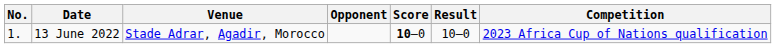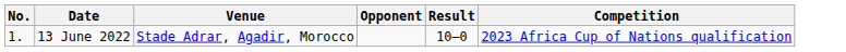- column: Score | 10–0
